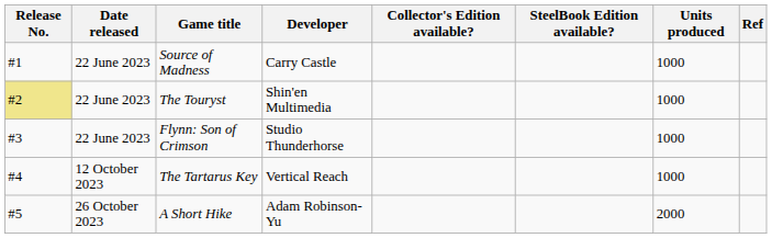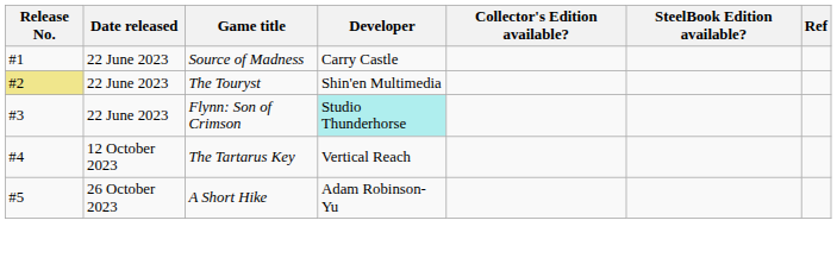- column: Units produced | 1000 | 1000 | 1000 | 1000 | 2000
Flynn: Son of Crimson | Developer: no background -> paleturquoise background
